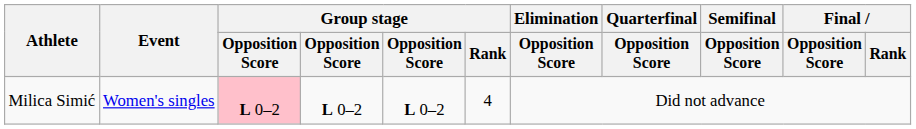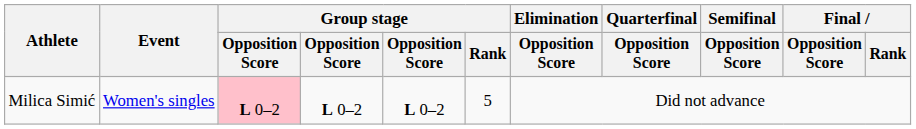Milica Simić | Group stage / Rank: 4 -> 5
